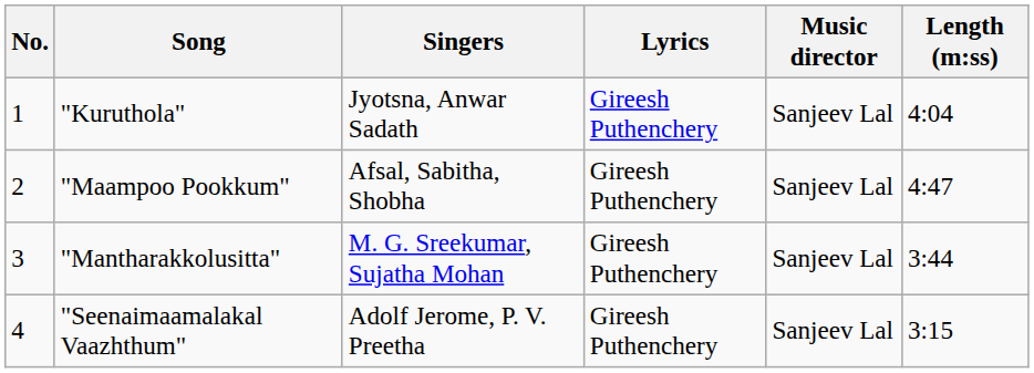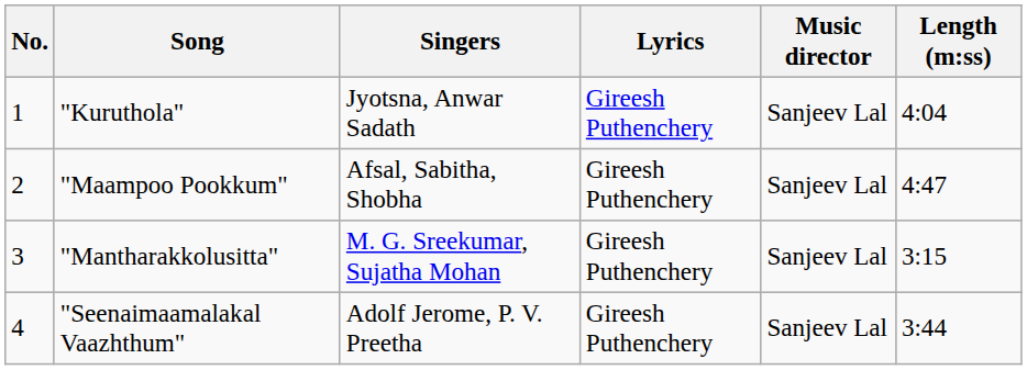"Mantharakkolusitta" | Length (m:ss): 3:44 -> 3:15
"Seenaimaamalakal Vaazhthum" | Length (m:ss): 3:15 -> 3:44
